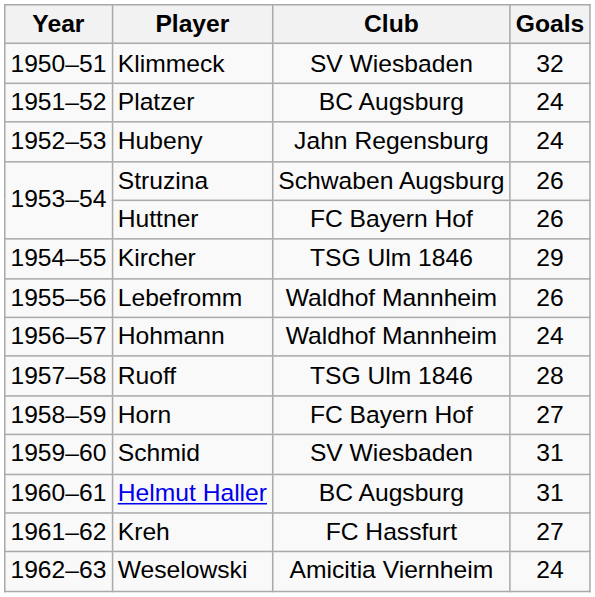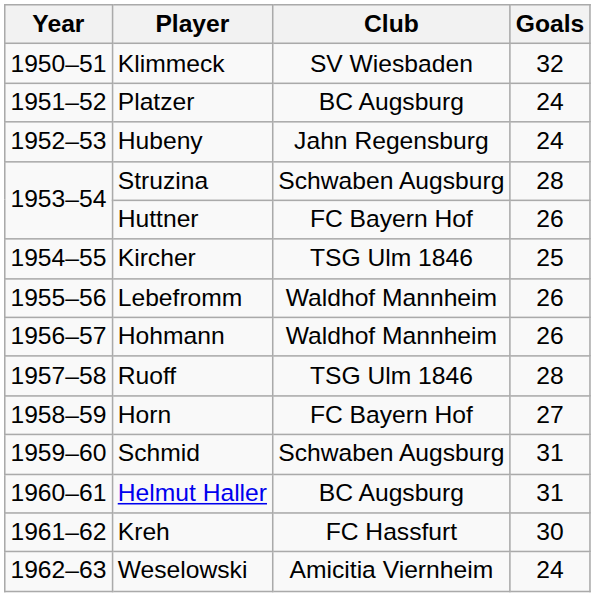Struzina | Goals: 26 -> 28
Kircher | Goals: 29 -> 25
Hohmann | Goals: 24 -> 26
Schmid | Club: SV Wiesbaden -> Schwaben Augsburg
Kreh | Goals: 27 -> 30
